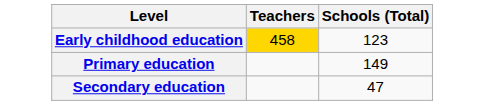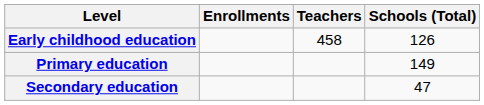+ column: Enrollments
Early childhood education | Teachers: gold background -> no background
Early childhood education | Schools (Total): 123 -> 126
